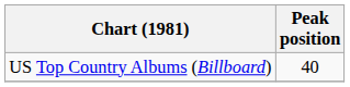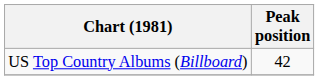US Top Country Albums (Billboard) | Peak position: 40 -> 42
